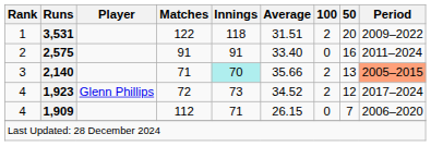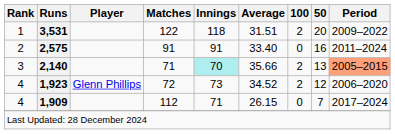1,923 | Period: 2017–2024 -> 2006–2020
1,909 | Period: 2006–2020 -> 2017–2024
